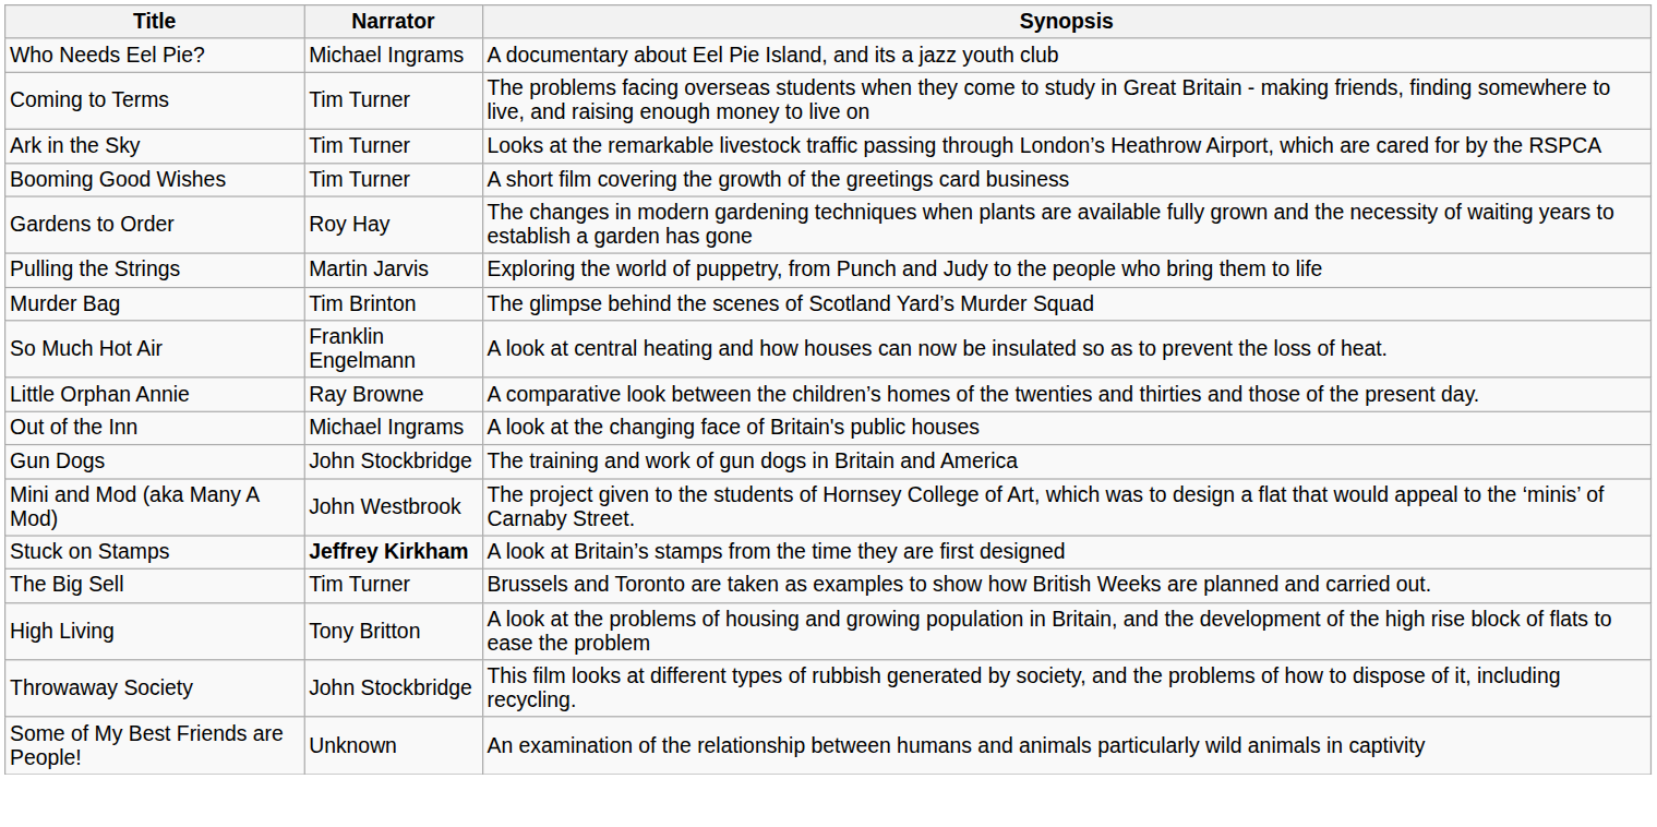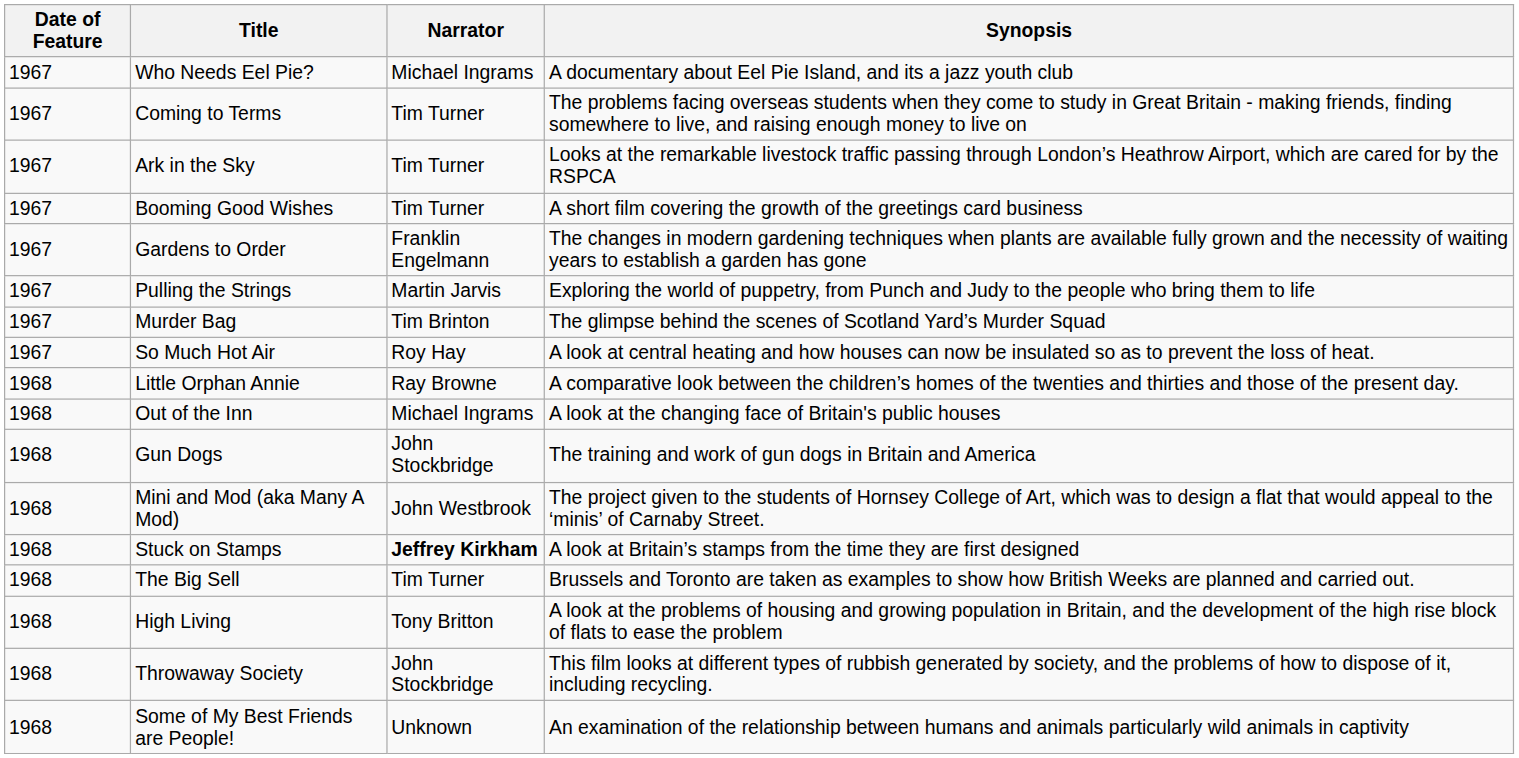+ column: Date of Feature | 1967 | 1967 | 1967 | 1967 | 1967 | 1967 | 1967 | 1967 | 1968 | 1968 | 1968 | 1968 | 1968 | 1968 | 1968 | 1968 | 1968
Gardens to Order | Narrator: Roy Hay -> Franklin Engelmann
So Much Hot Air | Narrator: Franklin Engelmann -> Roy Hay
